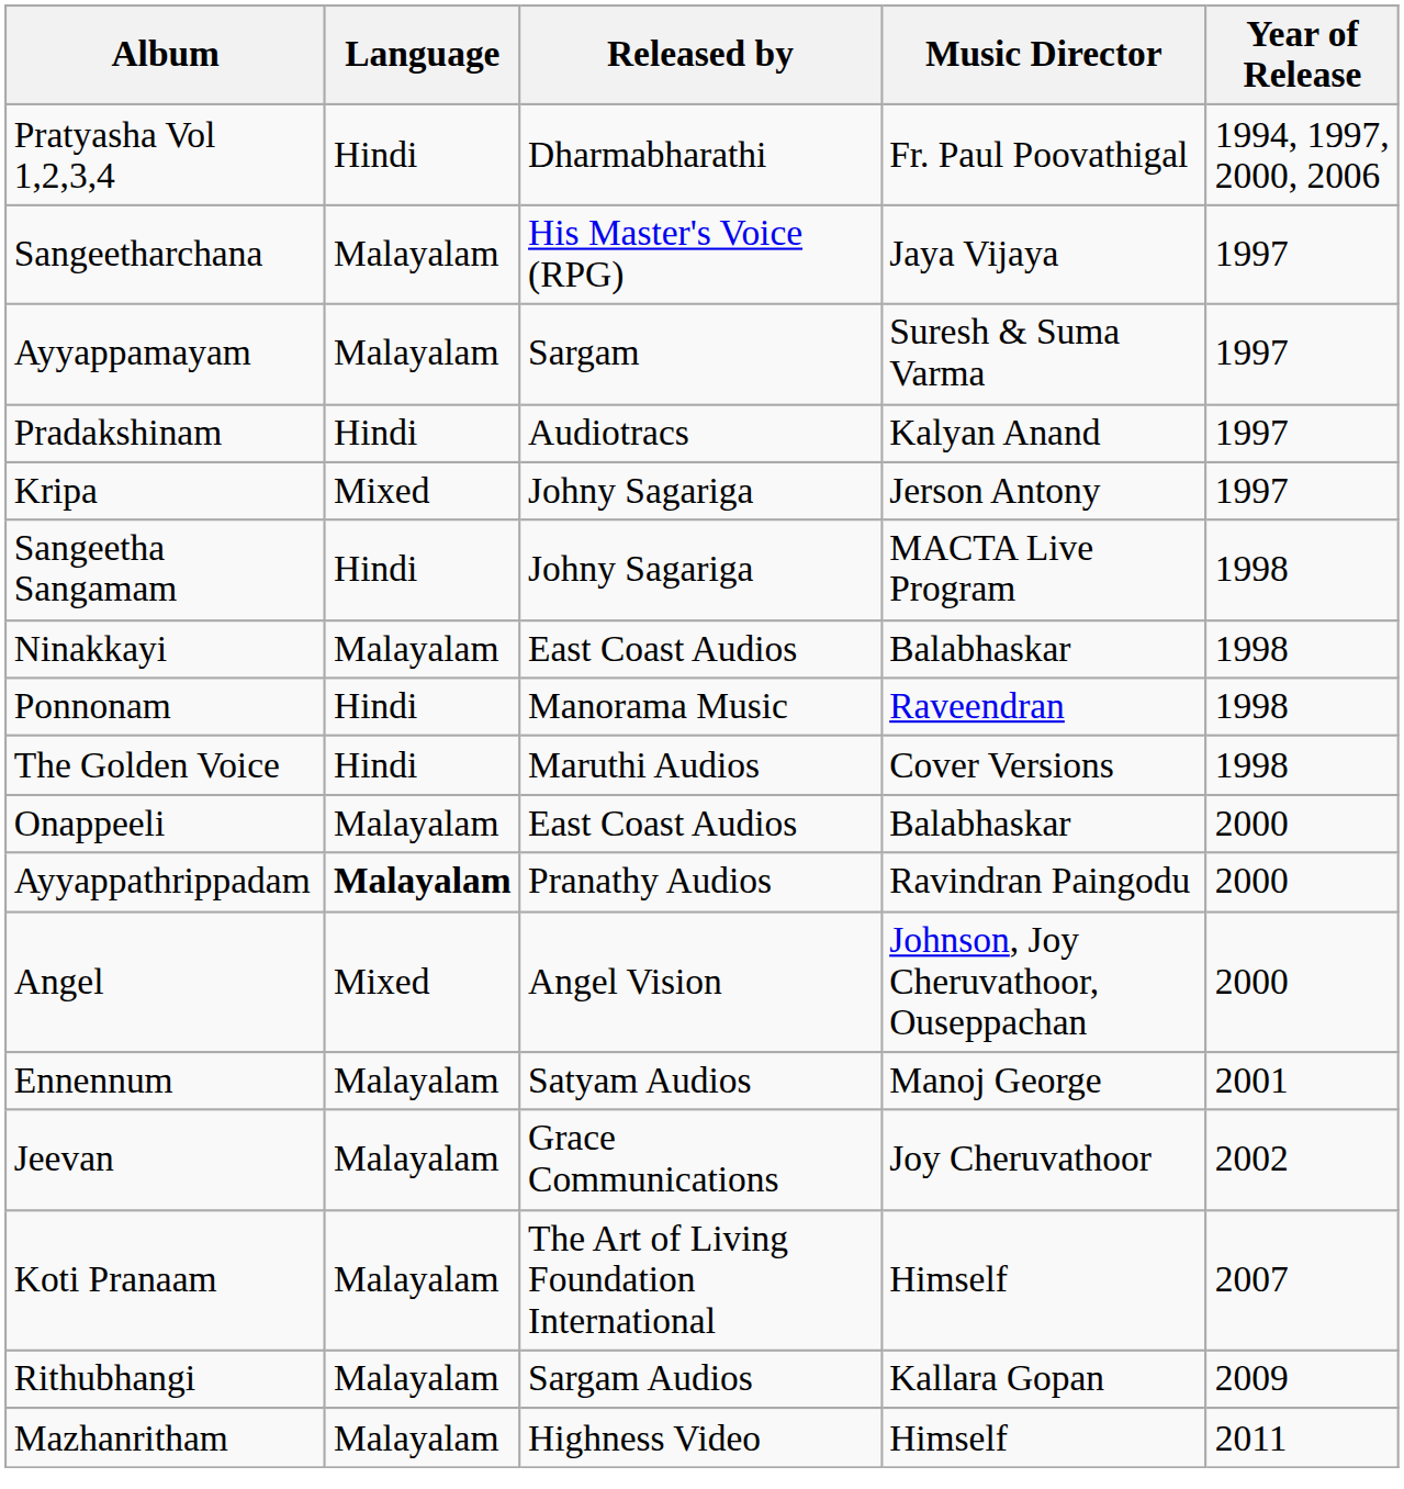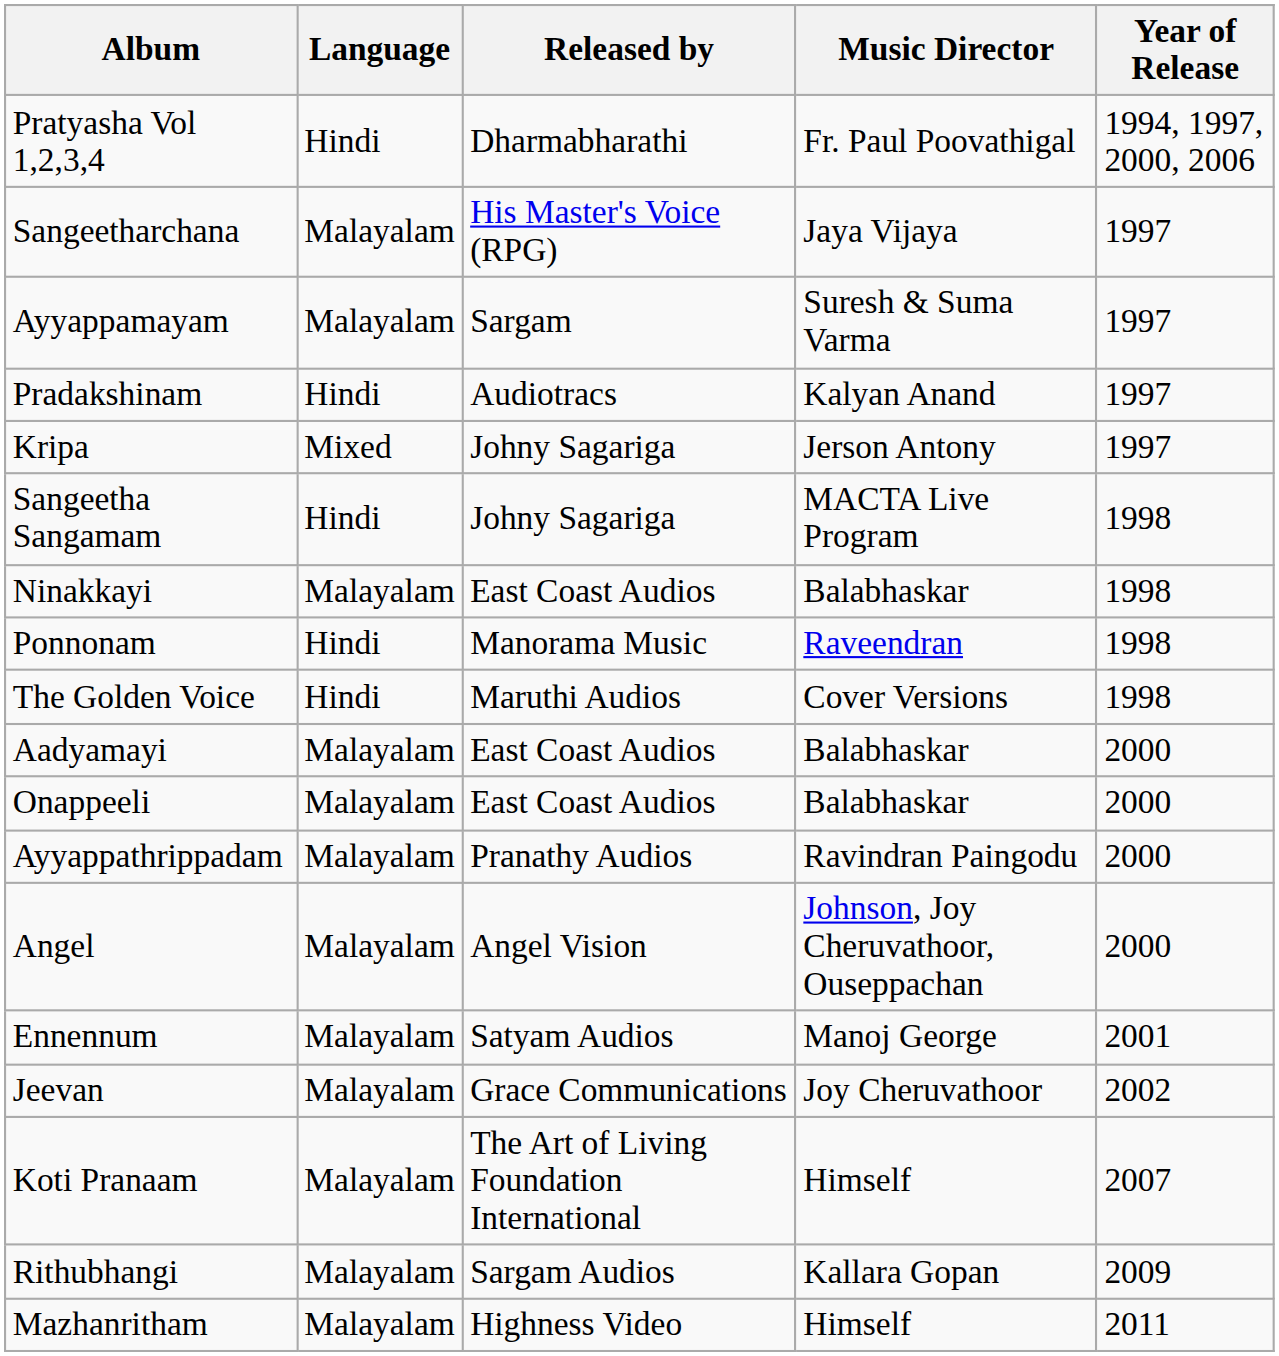+ row: Aadyamayi | Malayalam | East Coast Audios | Balabhaskar | 2000
Ayyappathrippadam | Language: bold -> normal
Angel | Language: Mixed -> Malayalam
